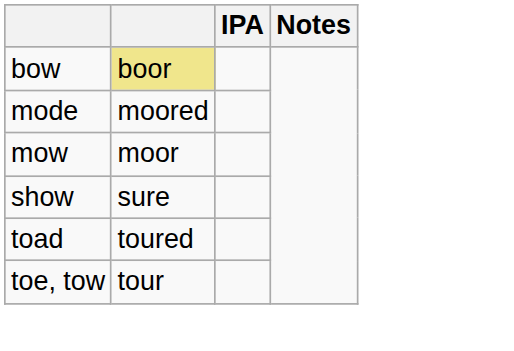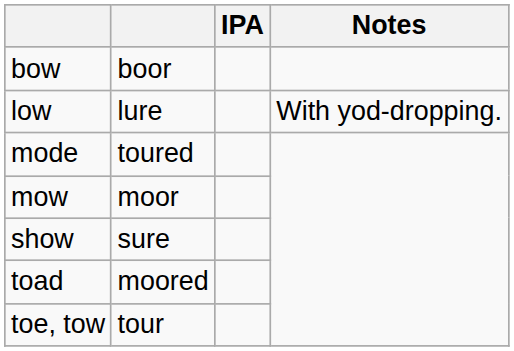bow | column 2: khaki background -> no background
+ row: low | lure | With yod-dropping.
mode | column 2: moored -> toured
toad | column 2: toured -> moored
